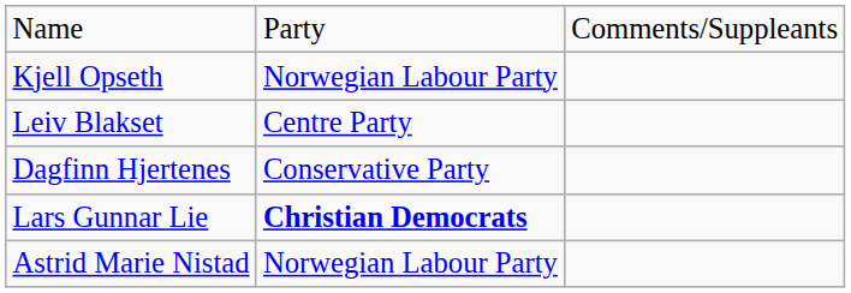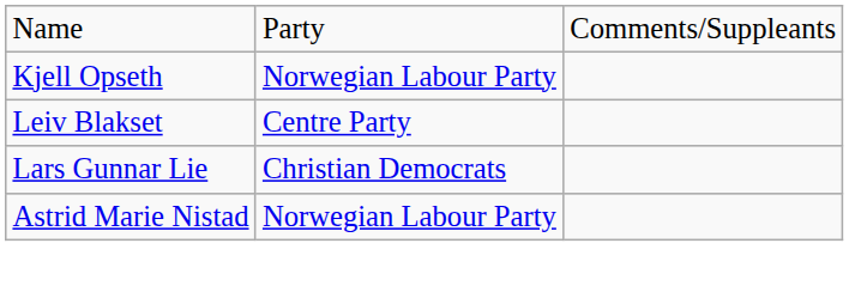- row: Dagfinn Hjertenes | Conservative Party
Lars Gunnar Lie | column 2: bold -> normal
